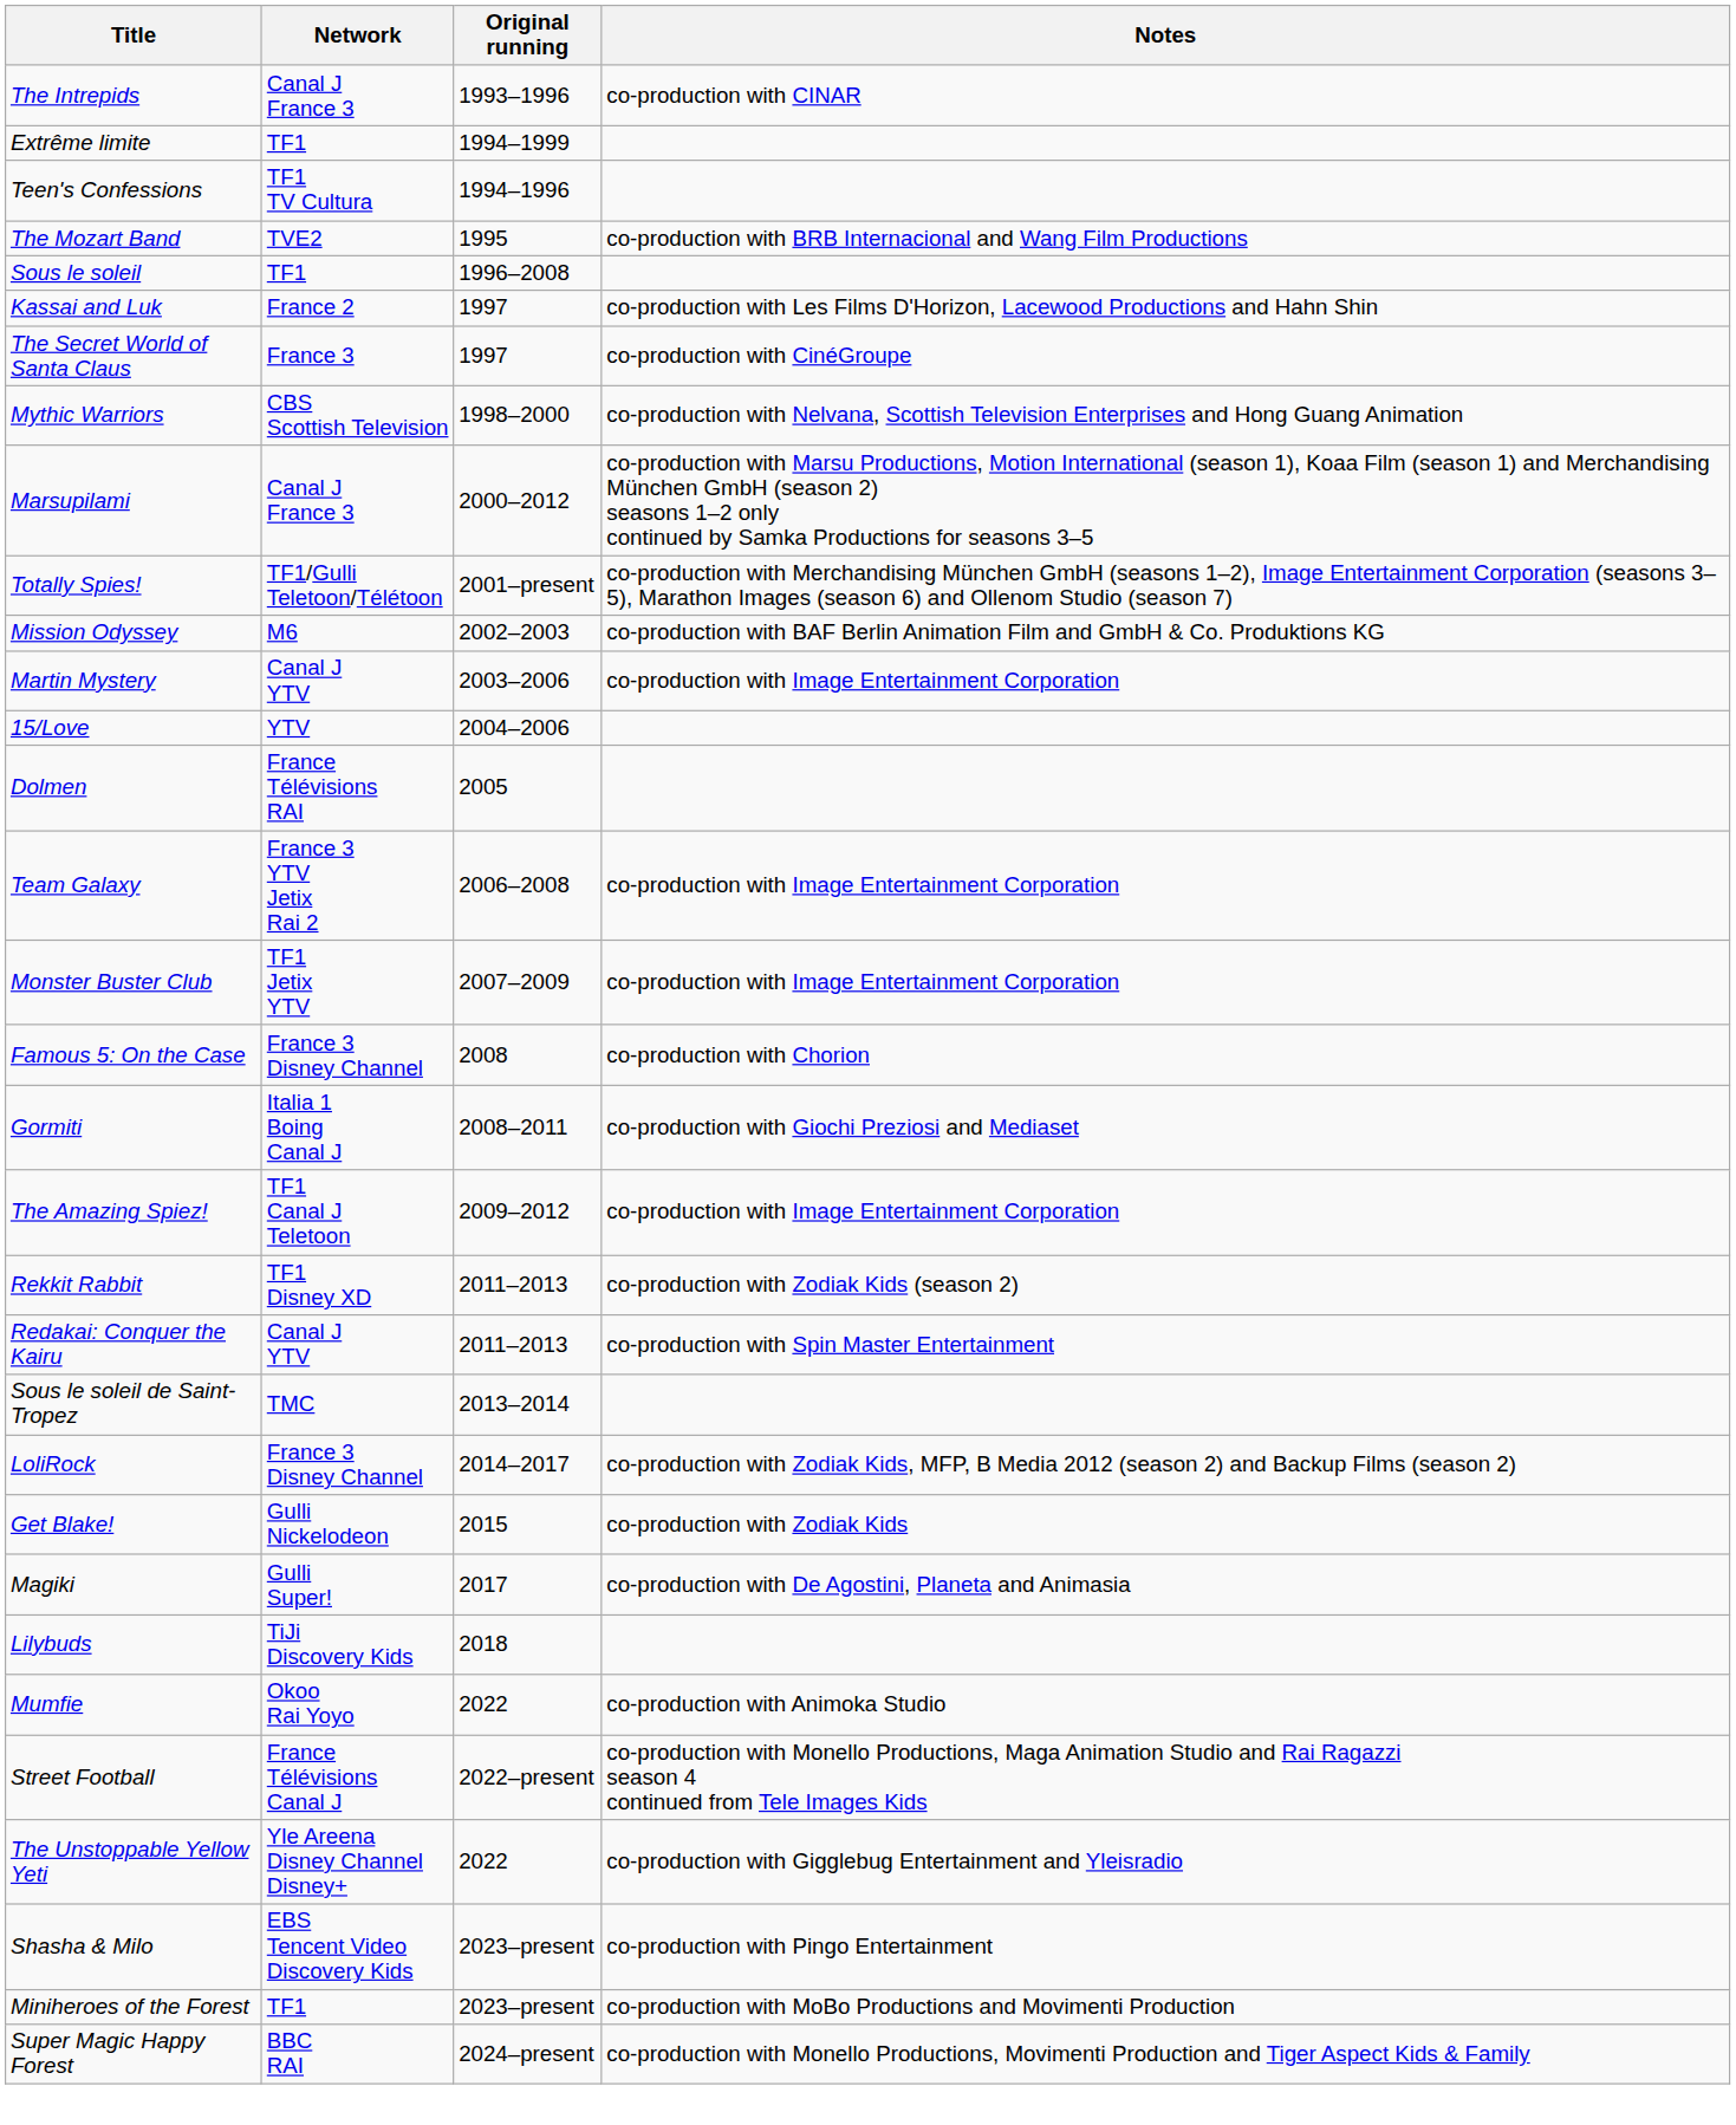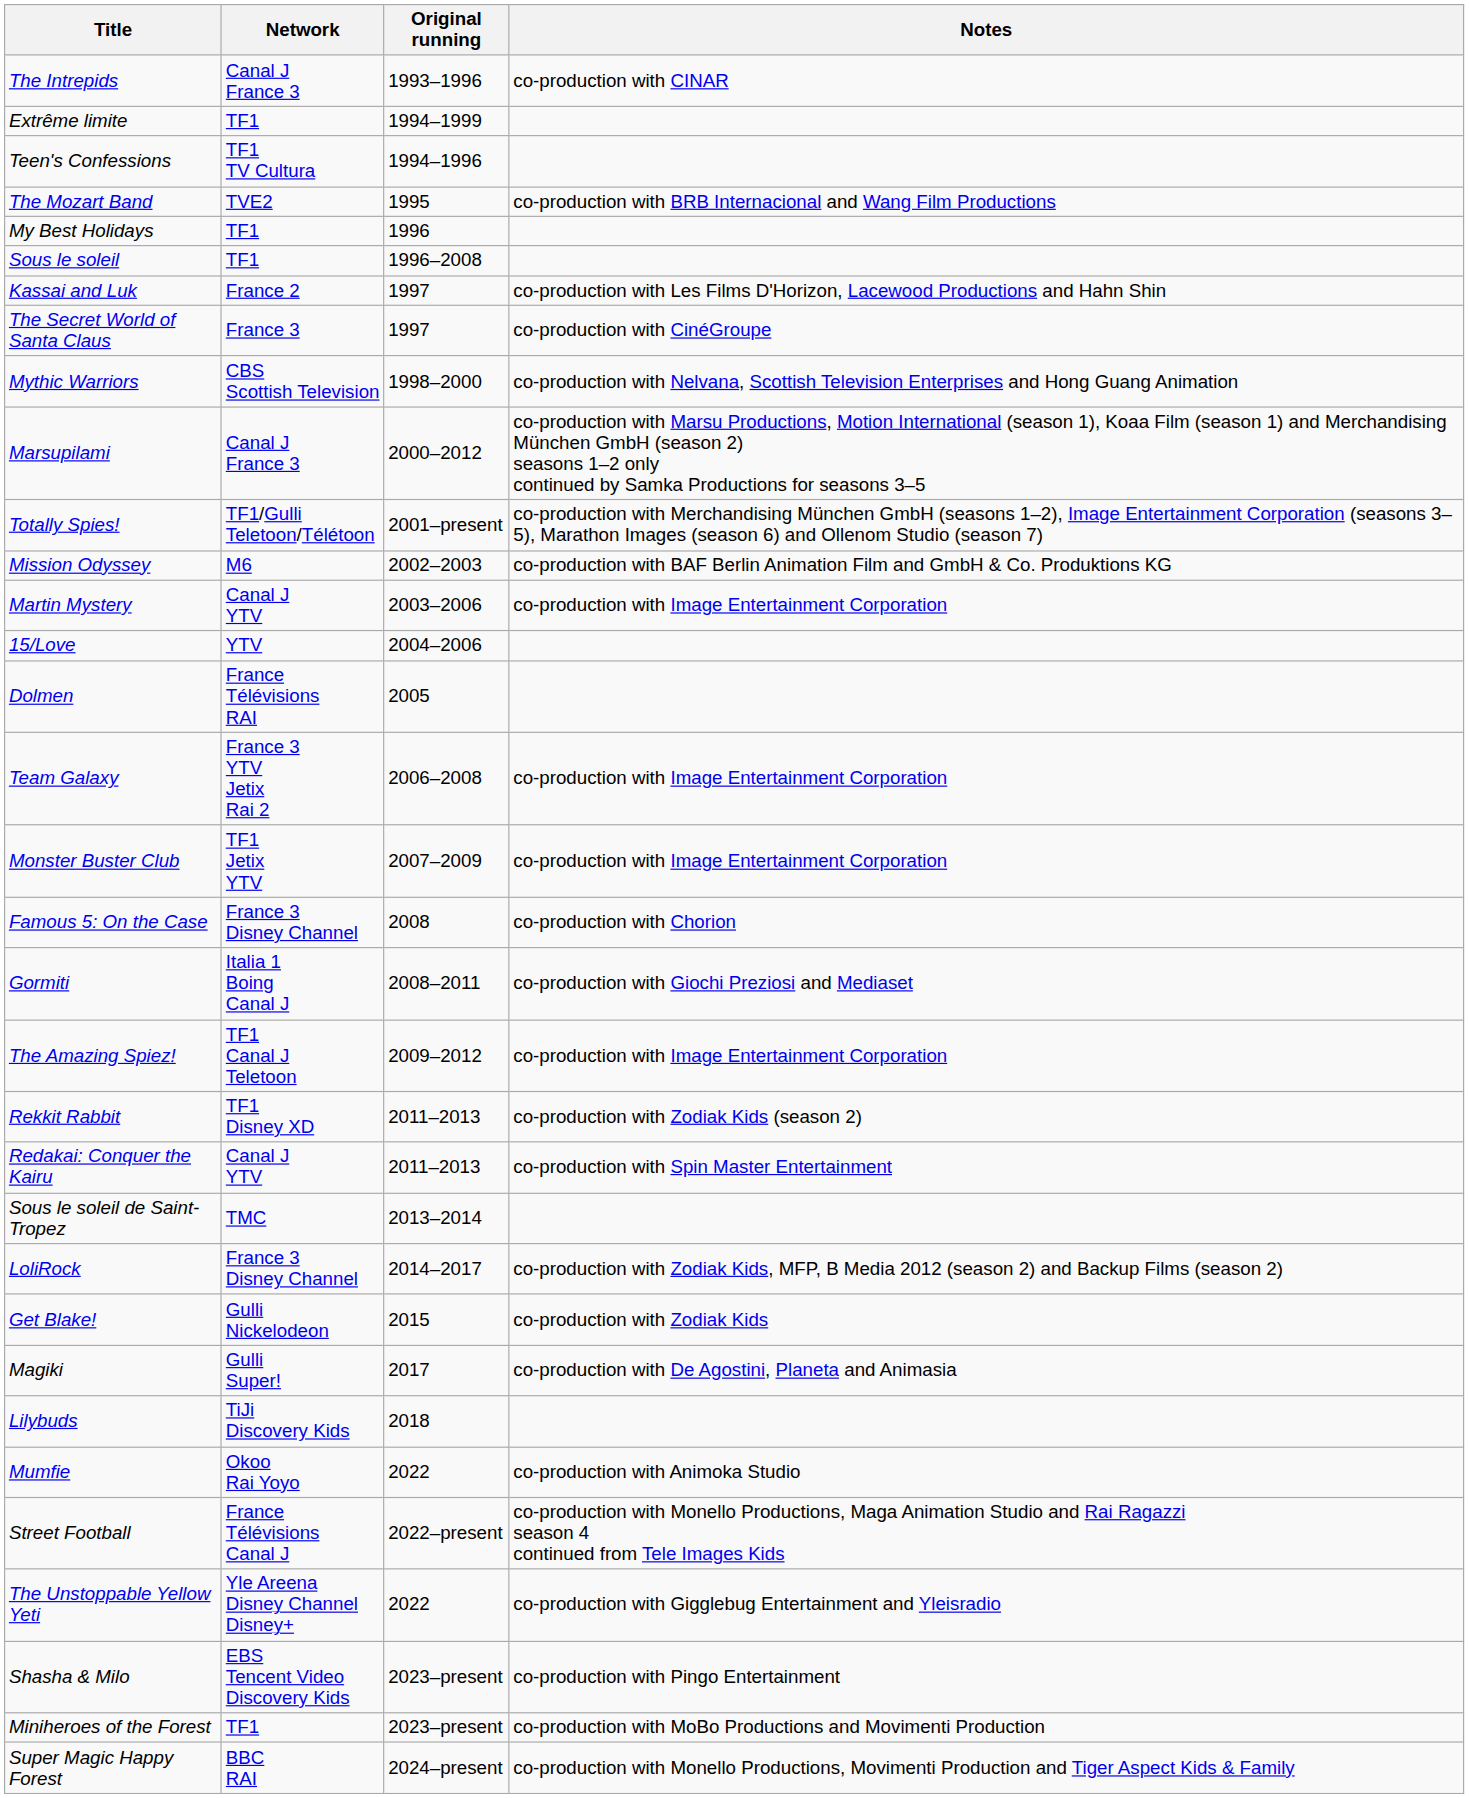+ row: My Best Holidays | TF1 | 1996
